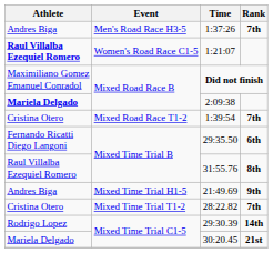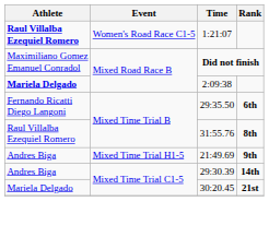- row: Andres Biga | Men's Road Race H3-5 | 1:37:26 | 7th
- row: Cristina Otero | Mixed Road Race T1-2 | 1:39:54 | 7th
- row: Cristina Otero | Mixed Time Trial T1-2 | 28:22.82 | 7th
29:30.39 | Athlete: Rodrigo Lopez -> Andres Biga
